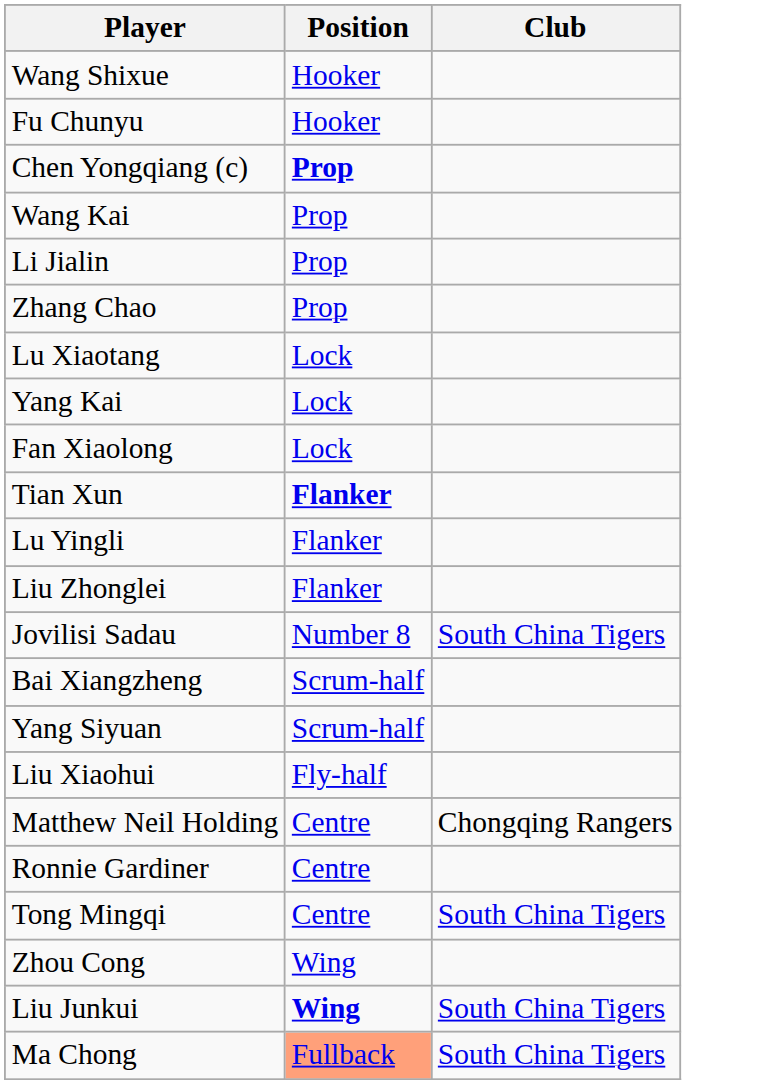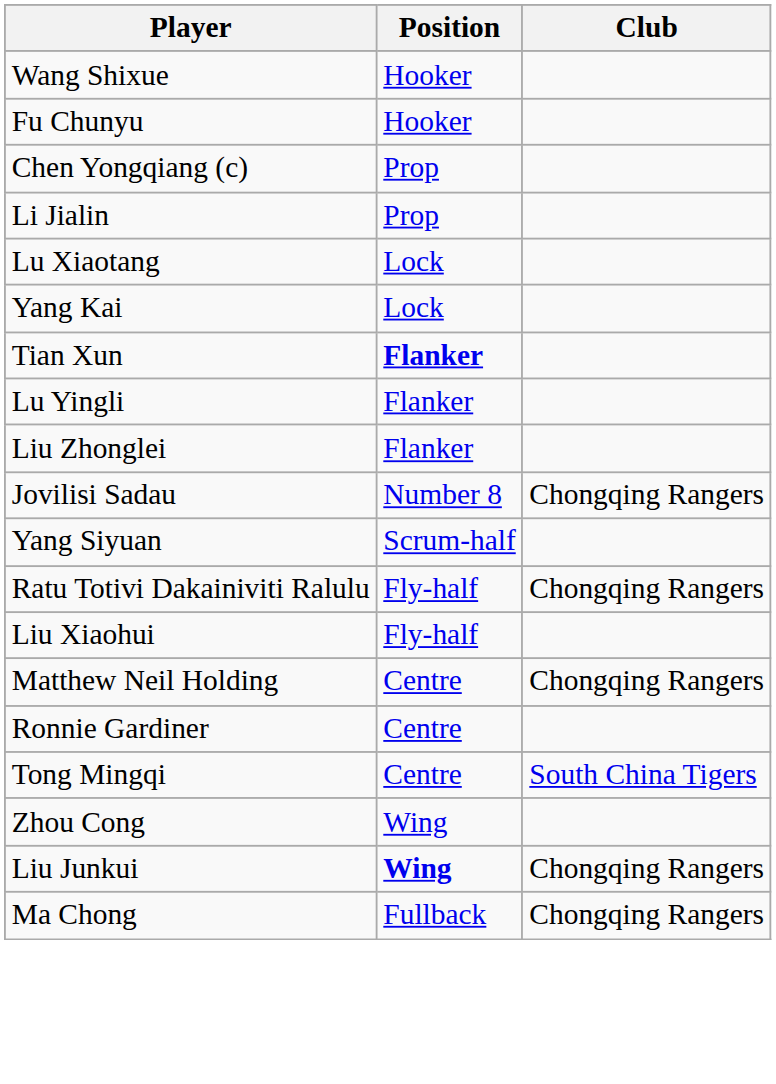Chen Yongqiang (c) | Position: bold -> normal
- row: Wang Kai | Prop
- row: Zhang Chao | Prop
- row: Fan Xiaolong | Lock
Jovilisi Sadau | Club: South China Tigers -> Chongqing Rangers
- row: Bai Xiangzheng | Scrum-half
+ row: Ratu Totivi Dakainiviti Ralulu | Fly-half | Chongqing Rangers
Liu Junkui | Club: South China Tigers -> Chongqing Rangers
Ma Chong | Position: lightsalmon background -> no background
Ma Chong | Club: South China Tigers -> Chongqing Rangers
